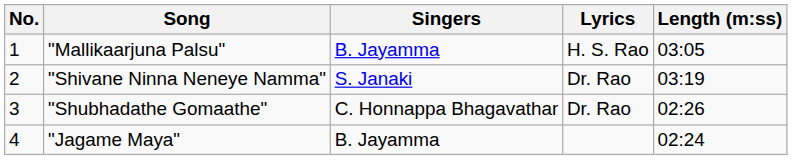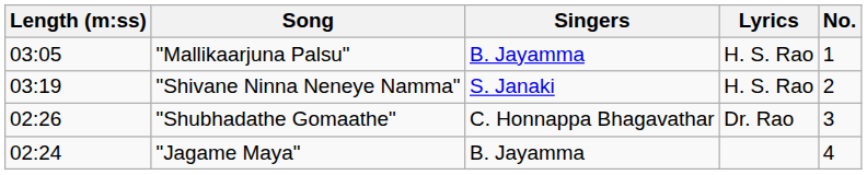columns swapped: No. <-> Length (m:ss)
"Shivane Ninna Neneye Namma" | Lyrics: Dr. Rao -> H. S. Rao
